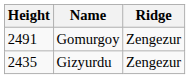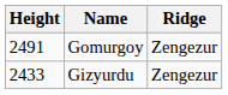Gizyurdu | Height: 2435 -> 2433
